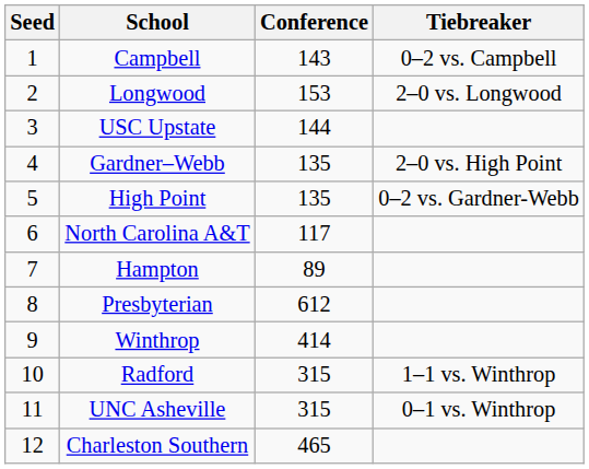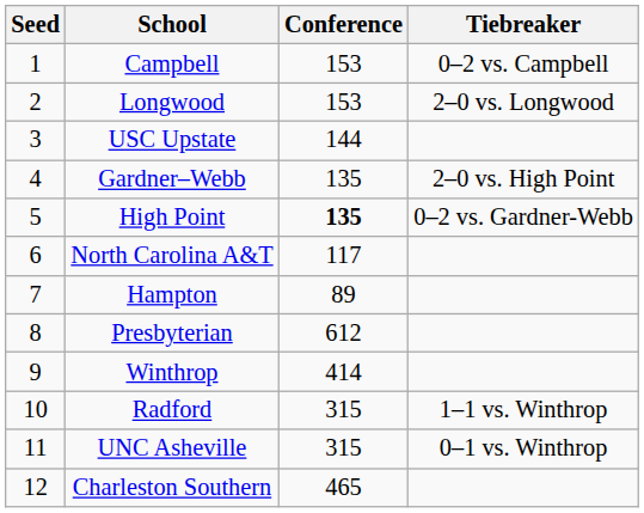Campbell | Conference: 143 -> 153
High Point | Conference: normal -> bold
